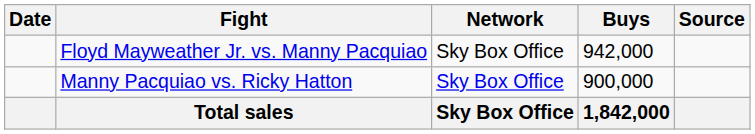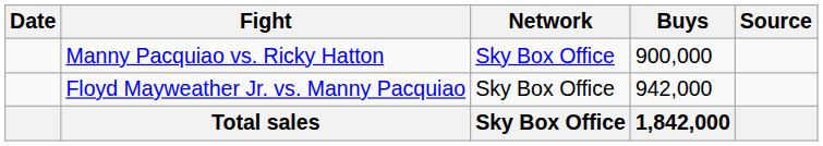rows swapped: Manny Pacquiao vs. Ricky Hatton <-> Floyd Mayweather Jr. vs. Manny Pacquiao
